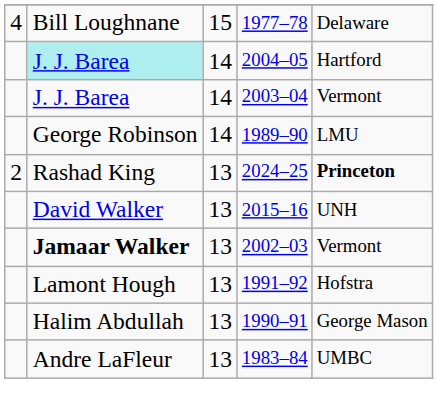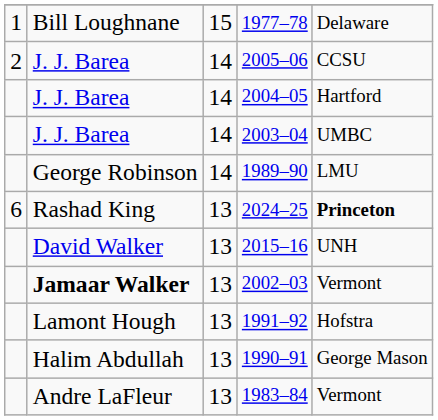1977–78 | column 1: 4 -> 1
+ row: 2 | J. J. Barea | 14 | 2005–06 | CCSU
2004–05 | column 2: paleturquoise background -> no background
2003–04 | column 5: Vermont -> UMBC
2024–25 | column 1: 2 -> 6
1983–84 | column 5: UMBC -> Vermont
